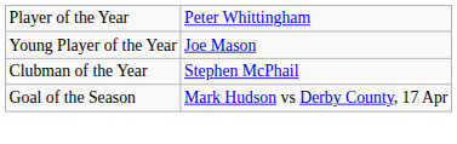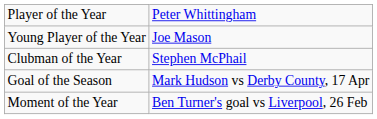+ row: Moment of the Year | Ben Turner's goal vs Liverpool, 26 Feb
